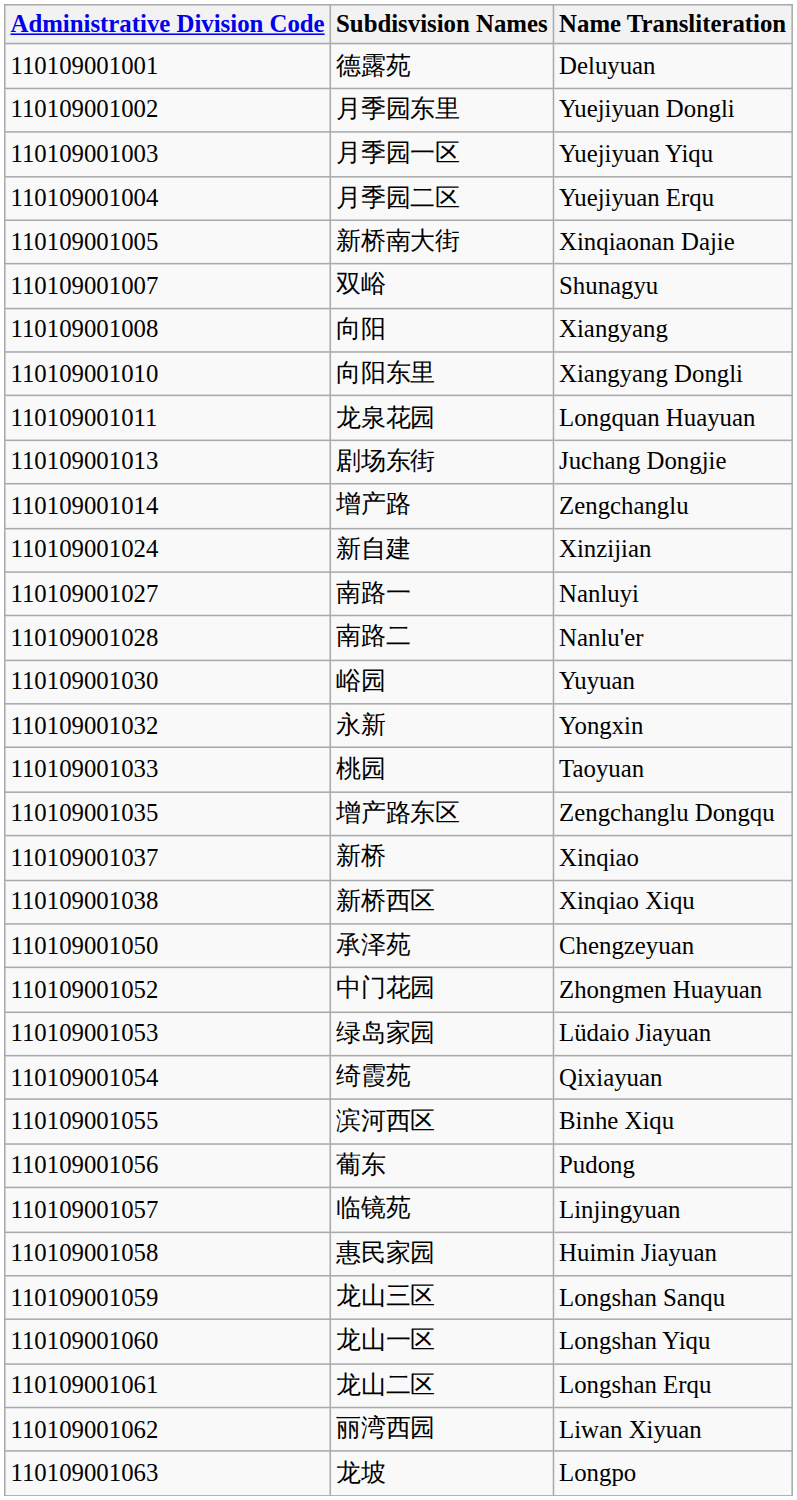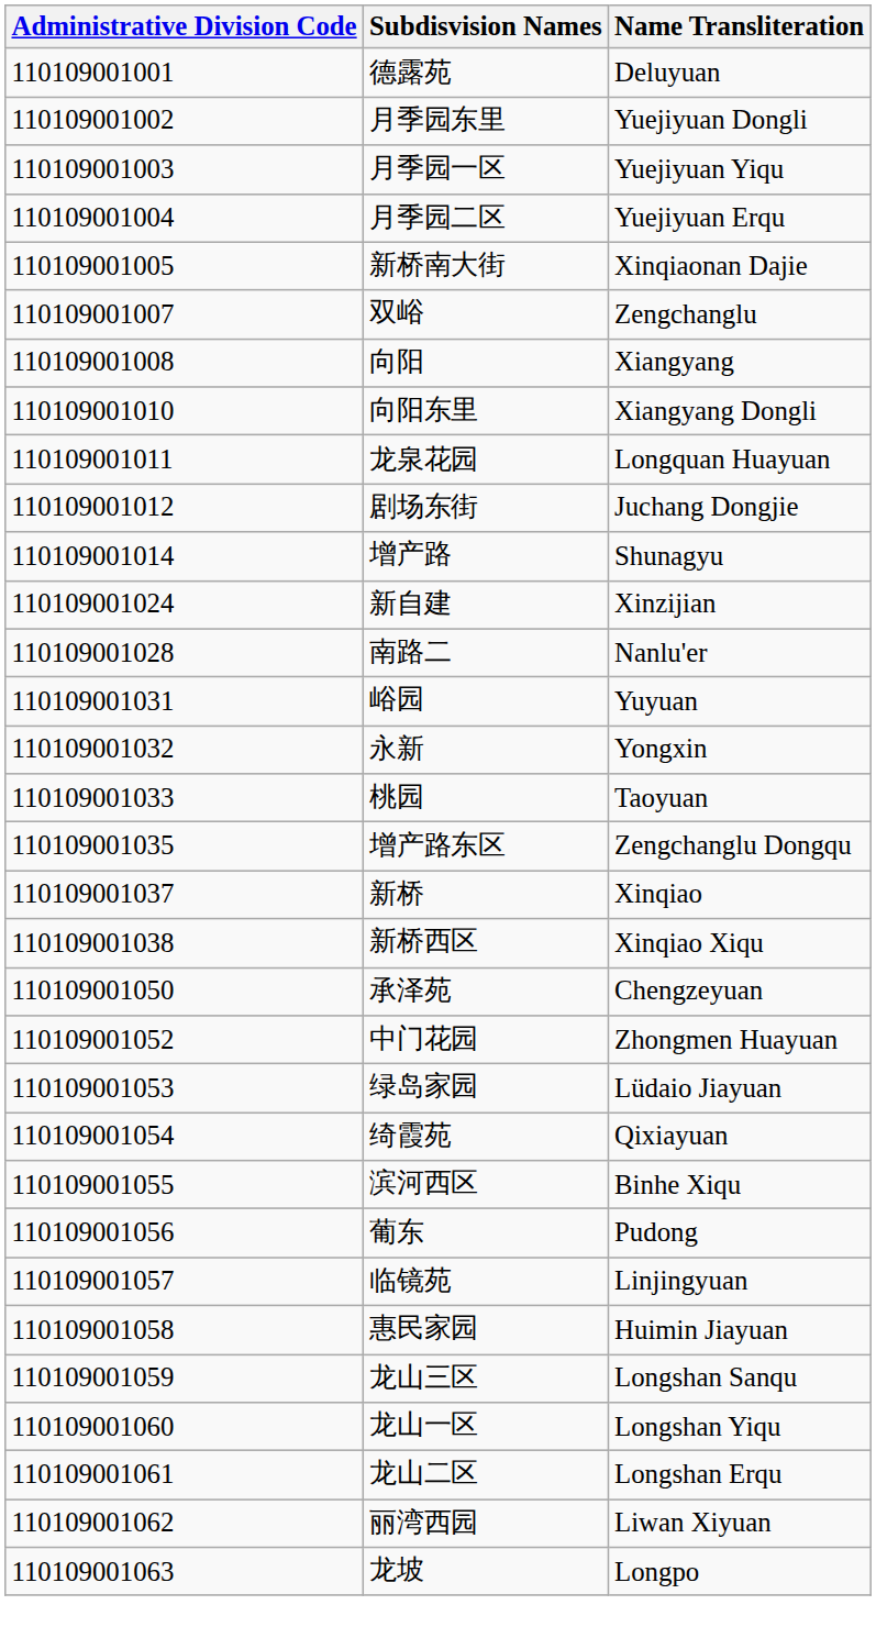双峪 | Name Transliteration: Shunagyu -> Zengchanglu
剧场东街 | Administrative Division Code: 110109001013 -> 110109001012
增产路 | Name Transliteration: Zengchanglu -> Shunagyu
- row: 110109001027 | 南路一 | Nanluyi
峪园 | Administrative Division Code: 110109001030 -> 110109001031
